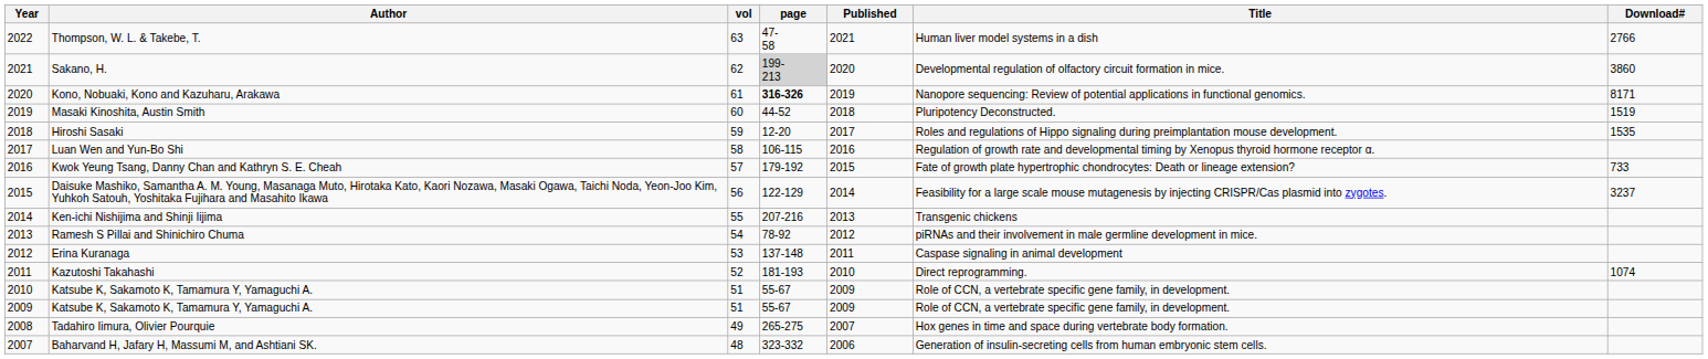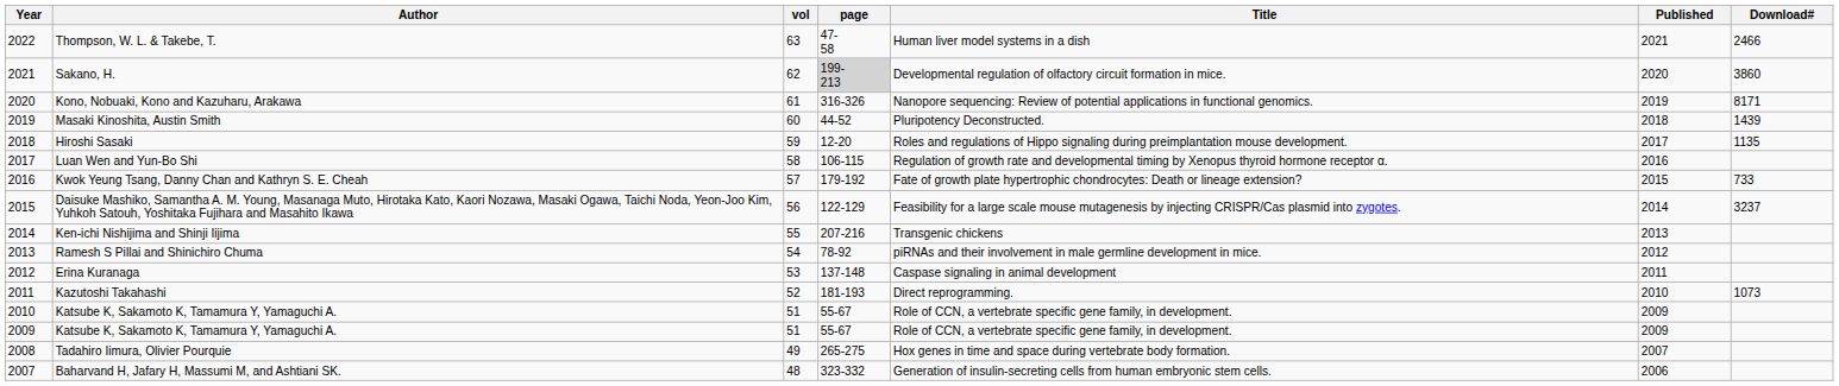columns swapped: Published <-> Title
Thompson, W. L. & Takebe, T. | Download#: 2766 -> 2466
Kono, Nobuaki, Kono and Kazuharu, Arakawa | page: bold -> normal
Masaki Kinoshita, Austin Smith | Download#: 1519 -> 1439
Hiroshi Sasaki | Download#: 1535 -> 1135
Kazutoshi Takahashi | Download#: 1074 -> 1073
